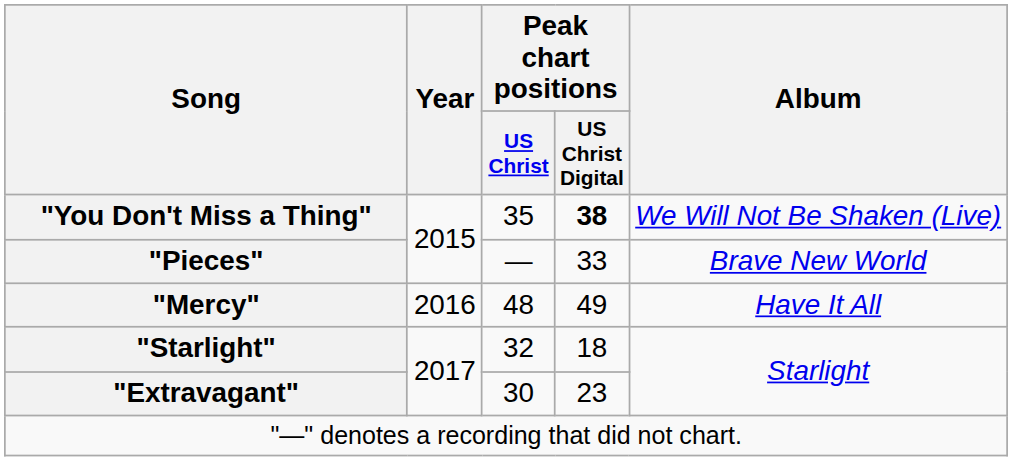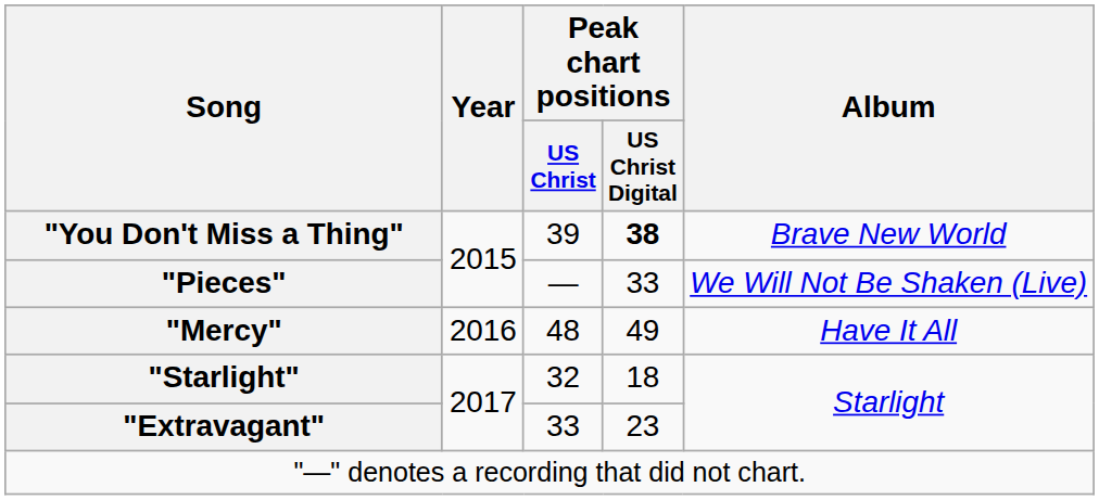"You Don't Miss a Thing" | Peak chart positions / US Christ: 35 -> 39
"You Don't Miss a Thing" | Album: We Will Not Be Shaken (Live) -> Brave New World
"Pieces" | Album: Brave New World -> We Will Not Be Shaken (Live)
"Extravagant" | Peak chart positions / US Christ: 30 -> 33
